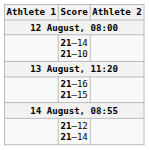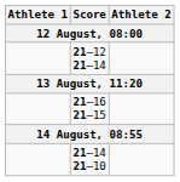rows swapped: 21–14 21–10 <-> 21–12 21–14
